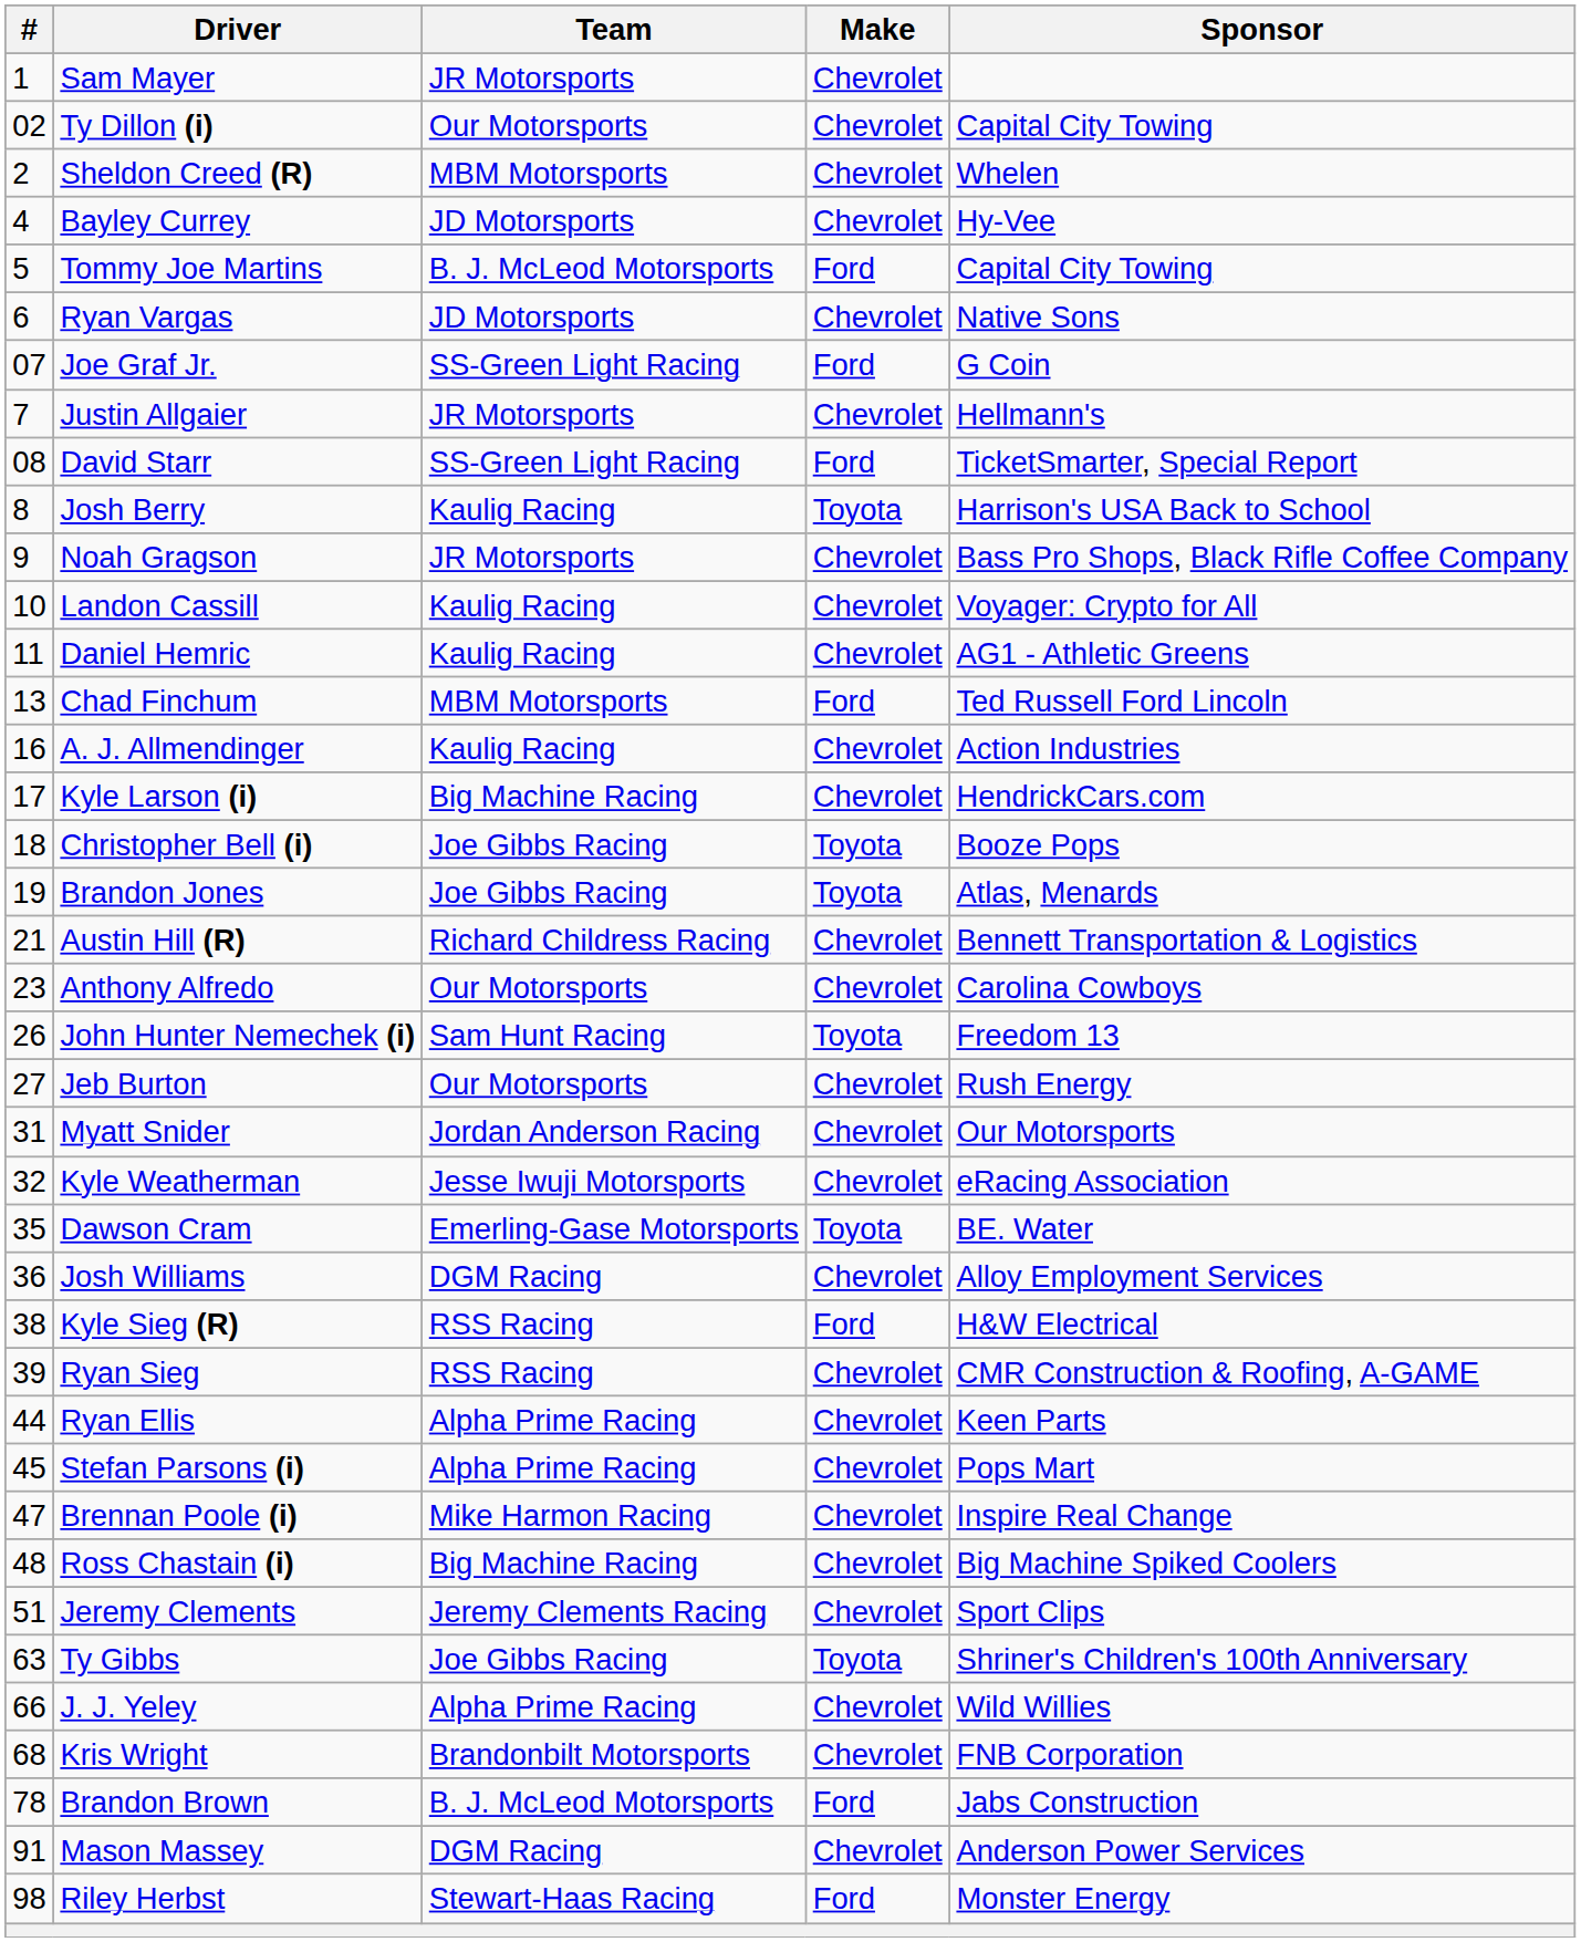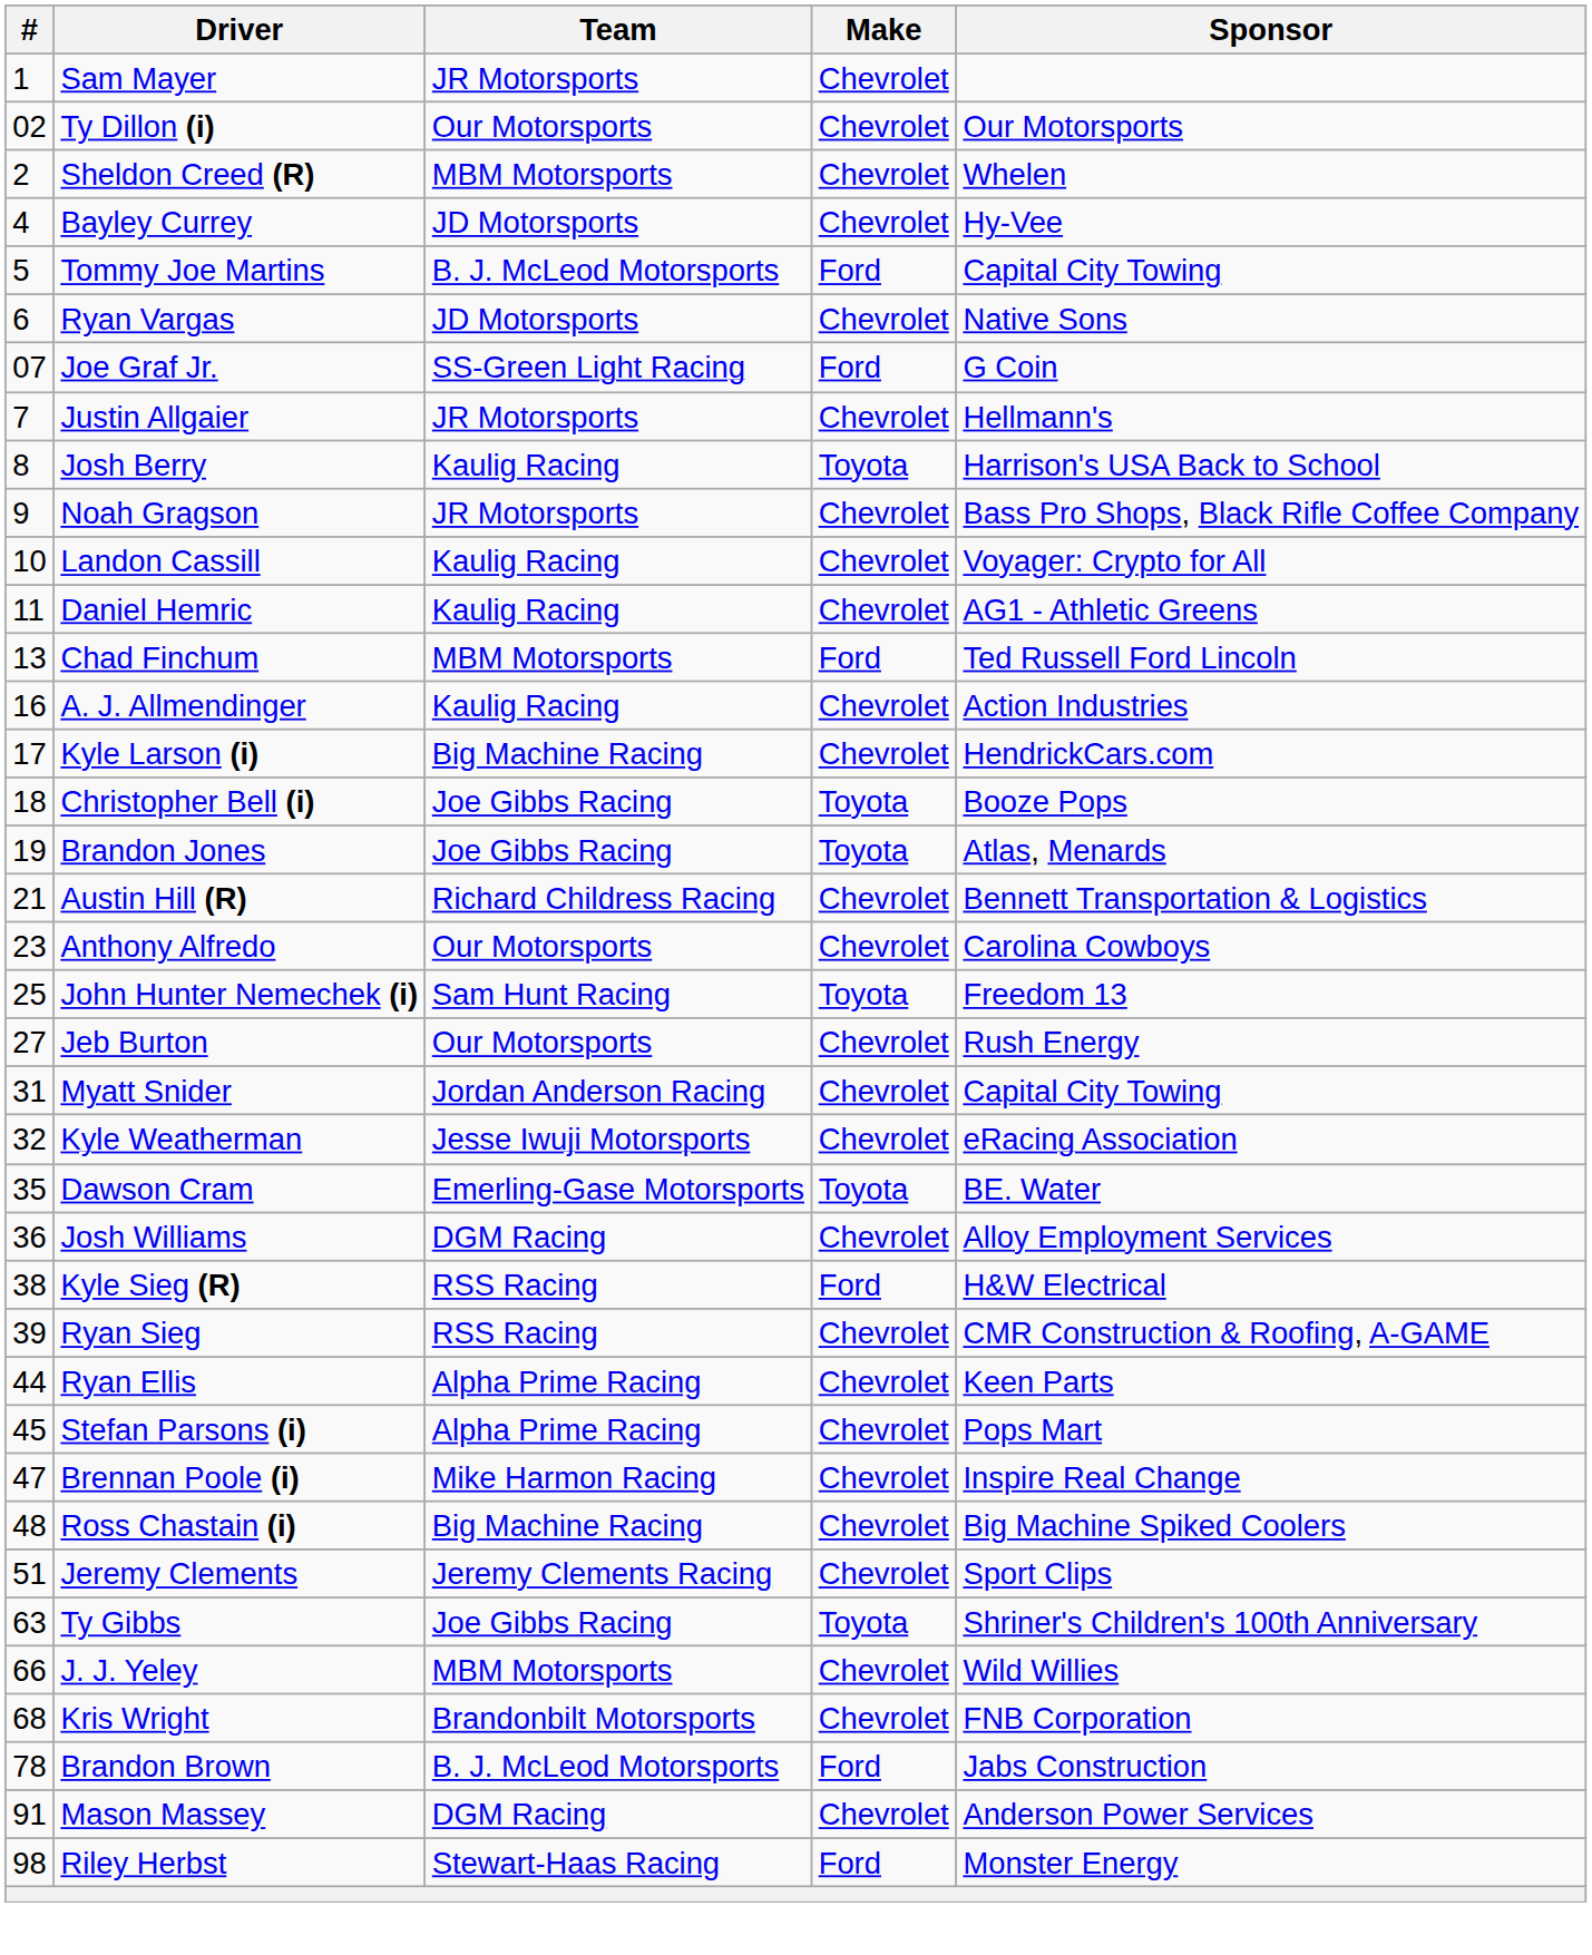Ty Dillon (i) | Sponsor: Capital City Towing -> Our Motorsports
- row: 08 | David Starr | SS-Green Light Racing | Ford | TicketSmarter, Special Report
John Hunter Nemechek (i) | #: 26 -> 25
Myatt Snider | Sponsor: Our Motorsports -> Capital City Towing
J. J. Yeley | Team: Alpha Prime Racing -> MBM Motorsports
